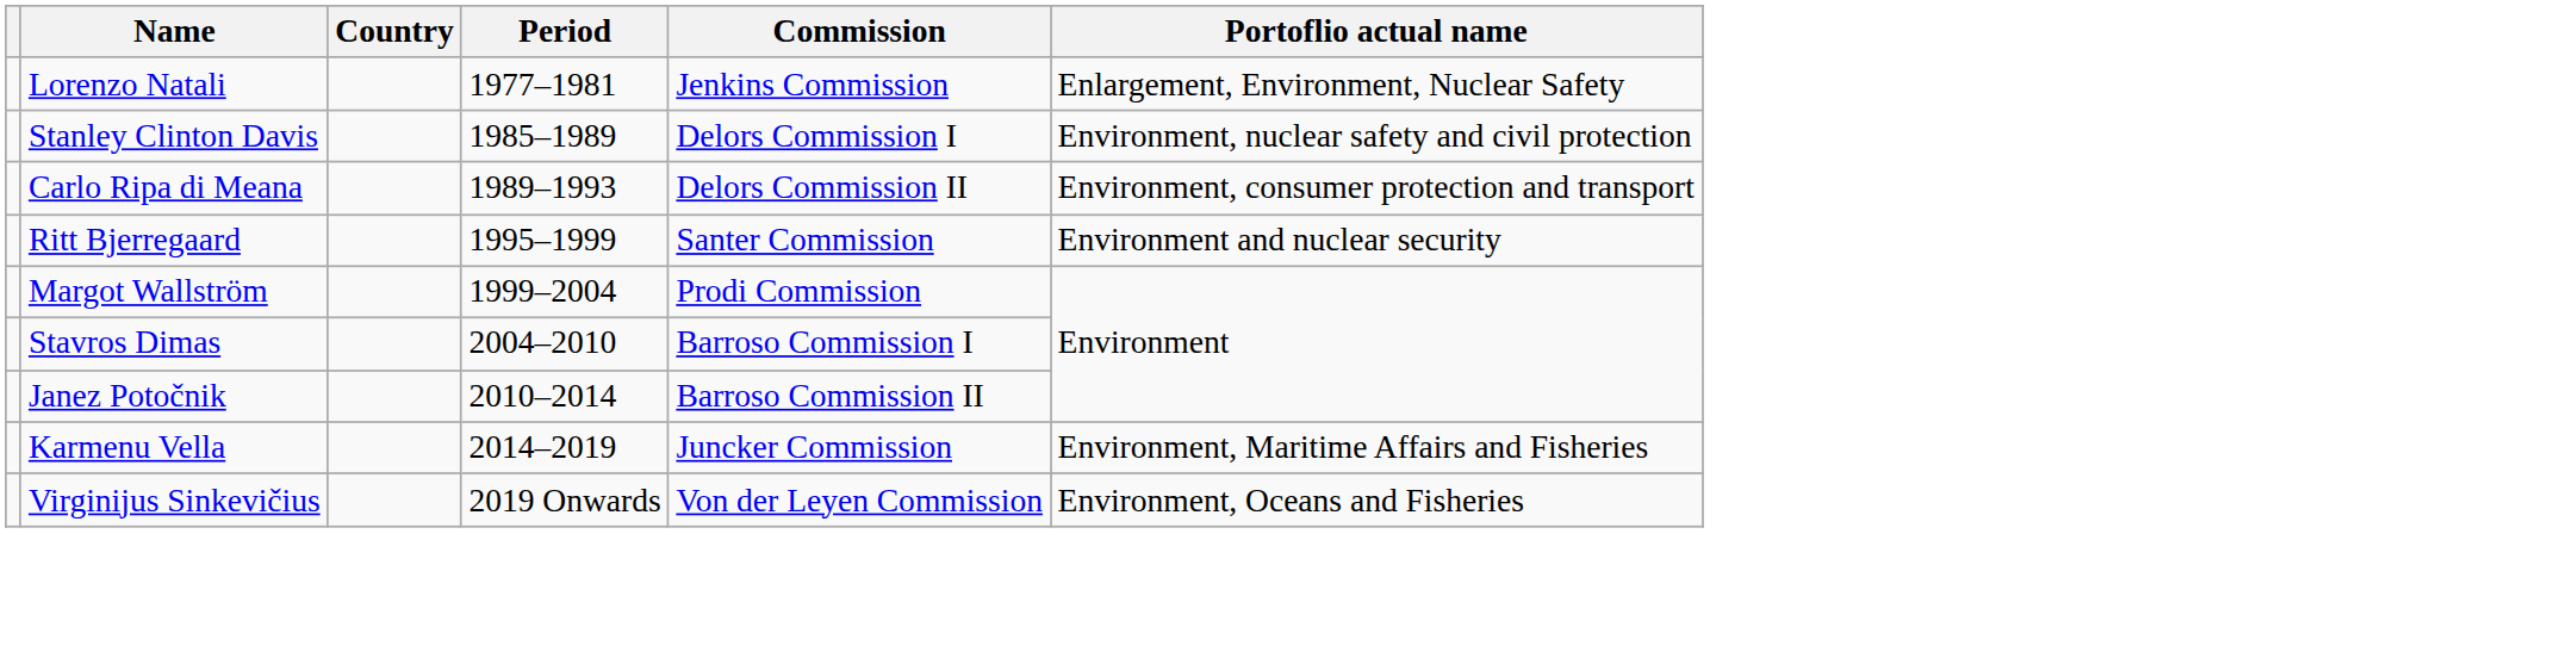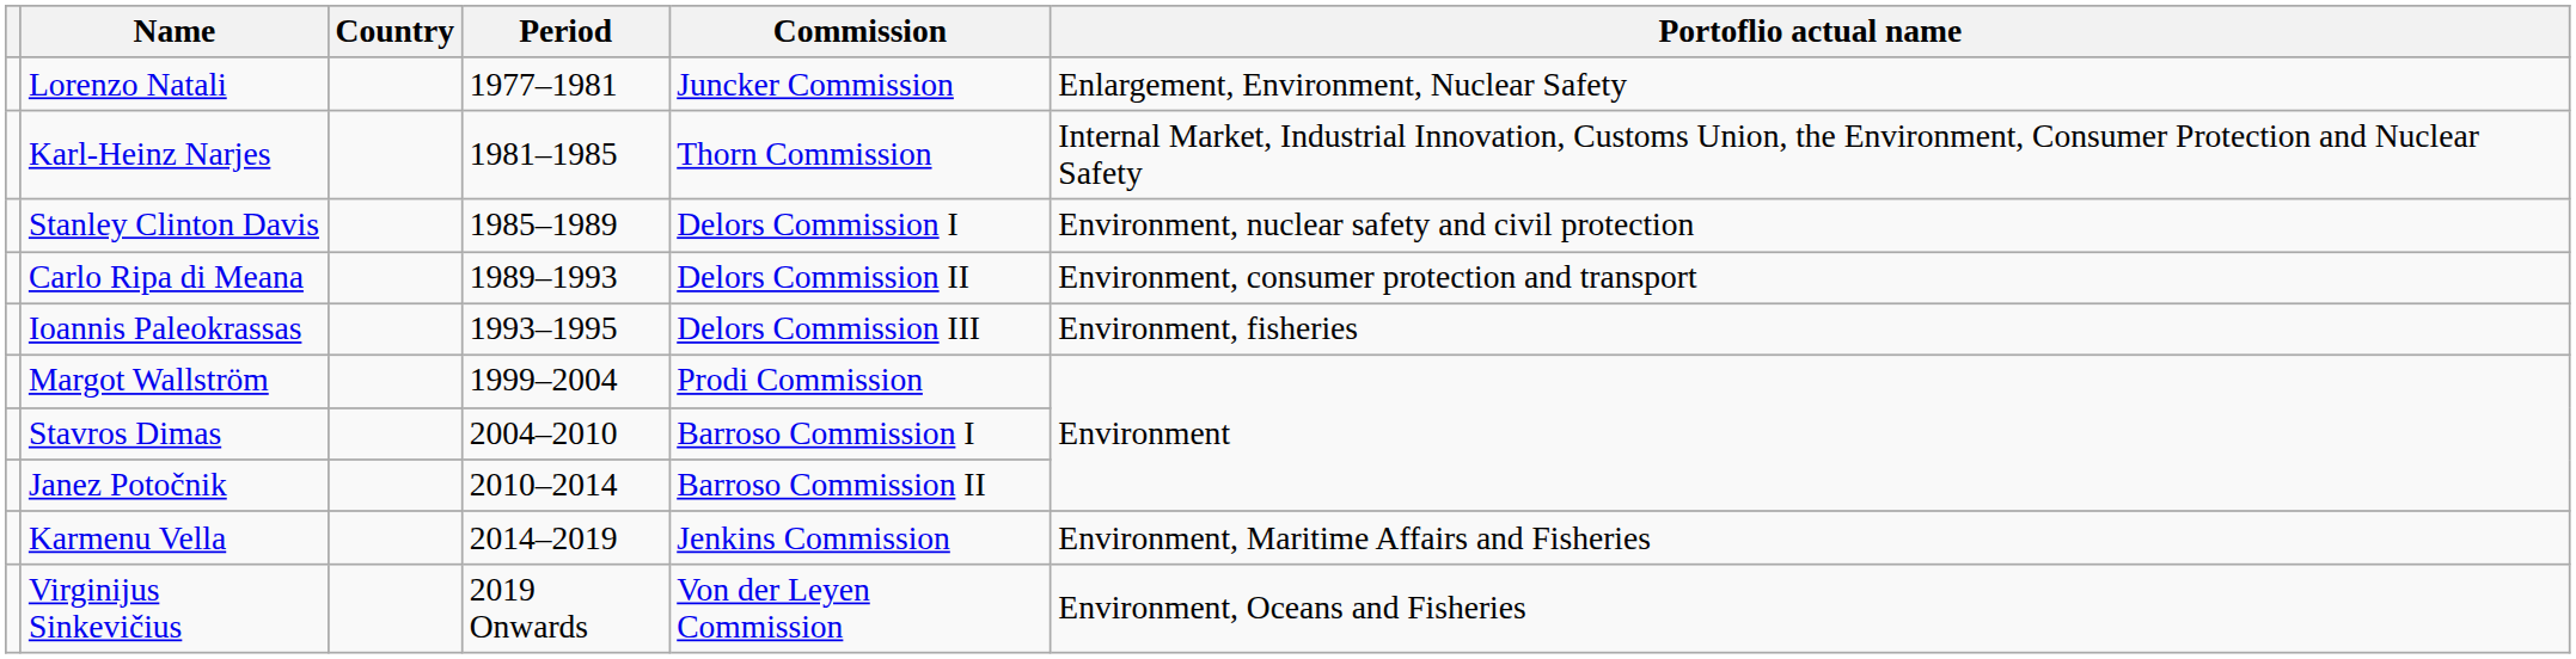Lorenzo Natali | Commission: Jenkins Commission -> Juncker Commission
+ row: Karl-Heinz Narjes | 1981–1985 | Thorn Commission | Internal Market, Industrial Innovation, Customs Union, the Environment, Consumer Protection and Nuclear Safety
+ row: Ioannis Paleokrassas | 1993–1995 | Delors Commission III | Environment, fisheries
- row: Ritt Bjerregaard | 1995–1999 | Santer Commission | Environment and nuclear security
Karmenu Vella | Commission: Juncker Commission -> Jenkins Commission
